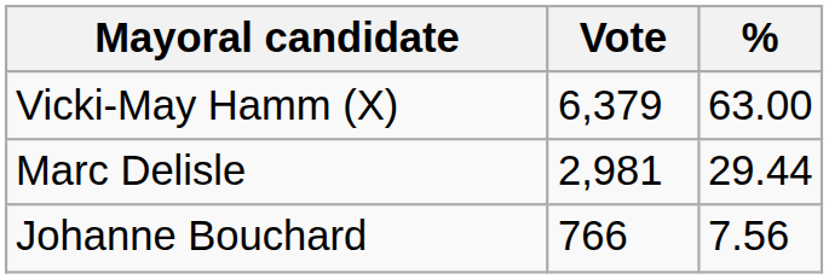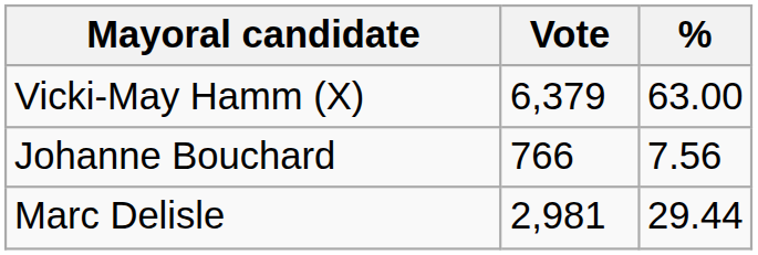rows swapped: Marc Delisle <-> Johanne Bouchard
